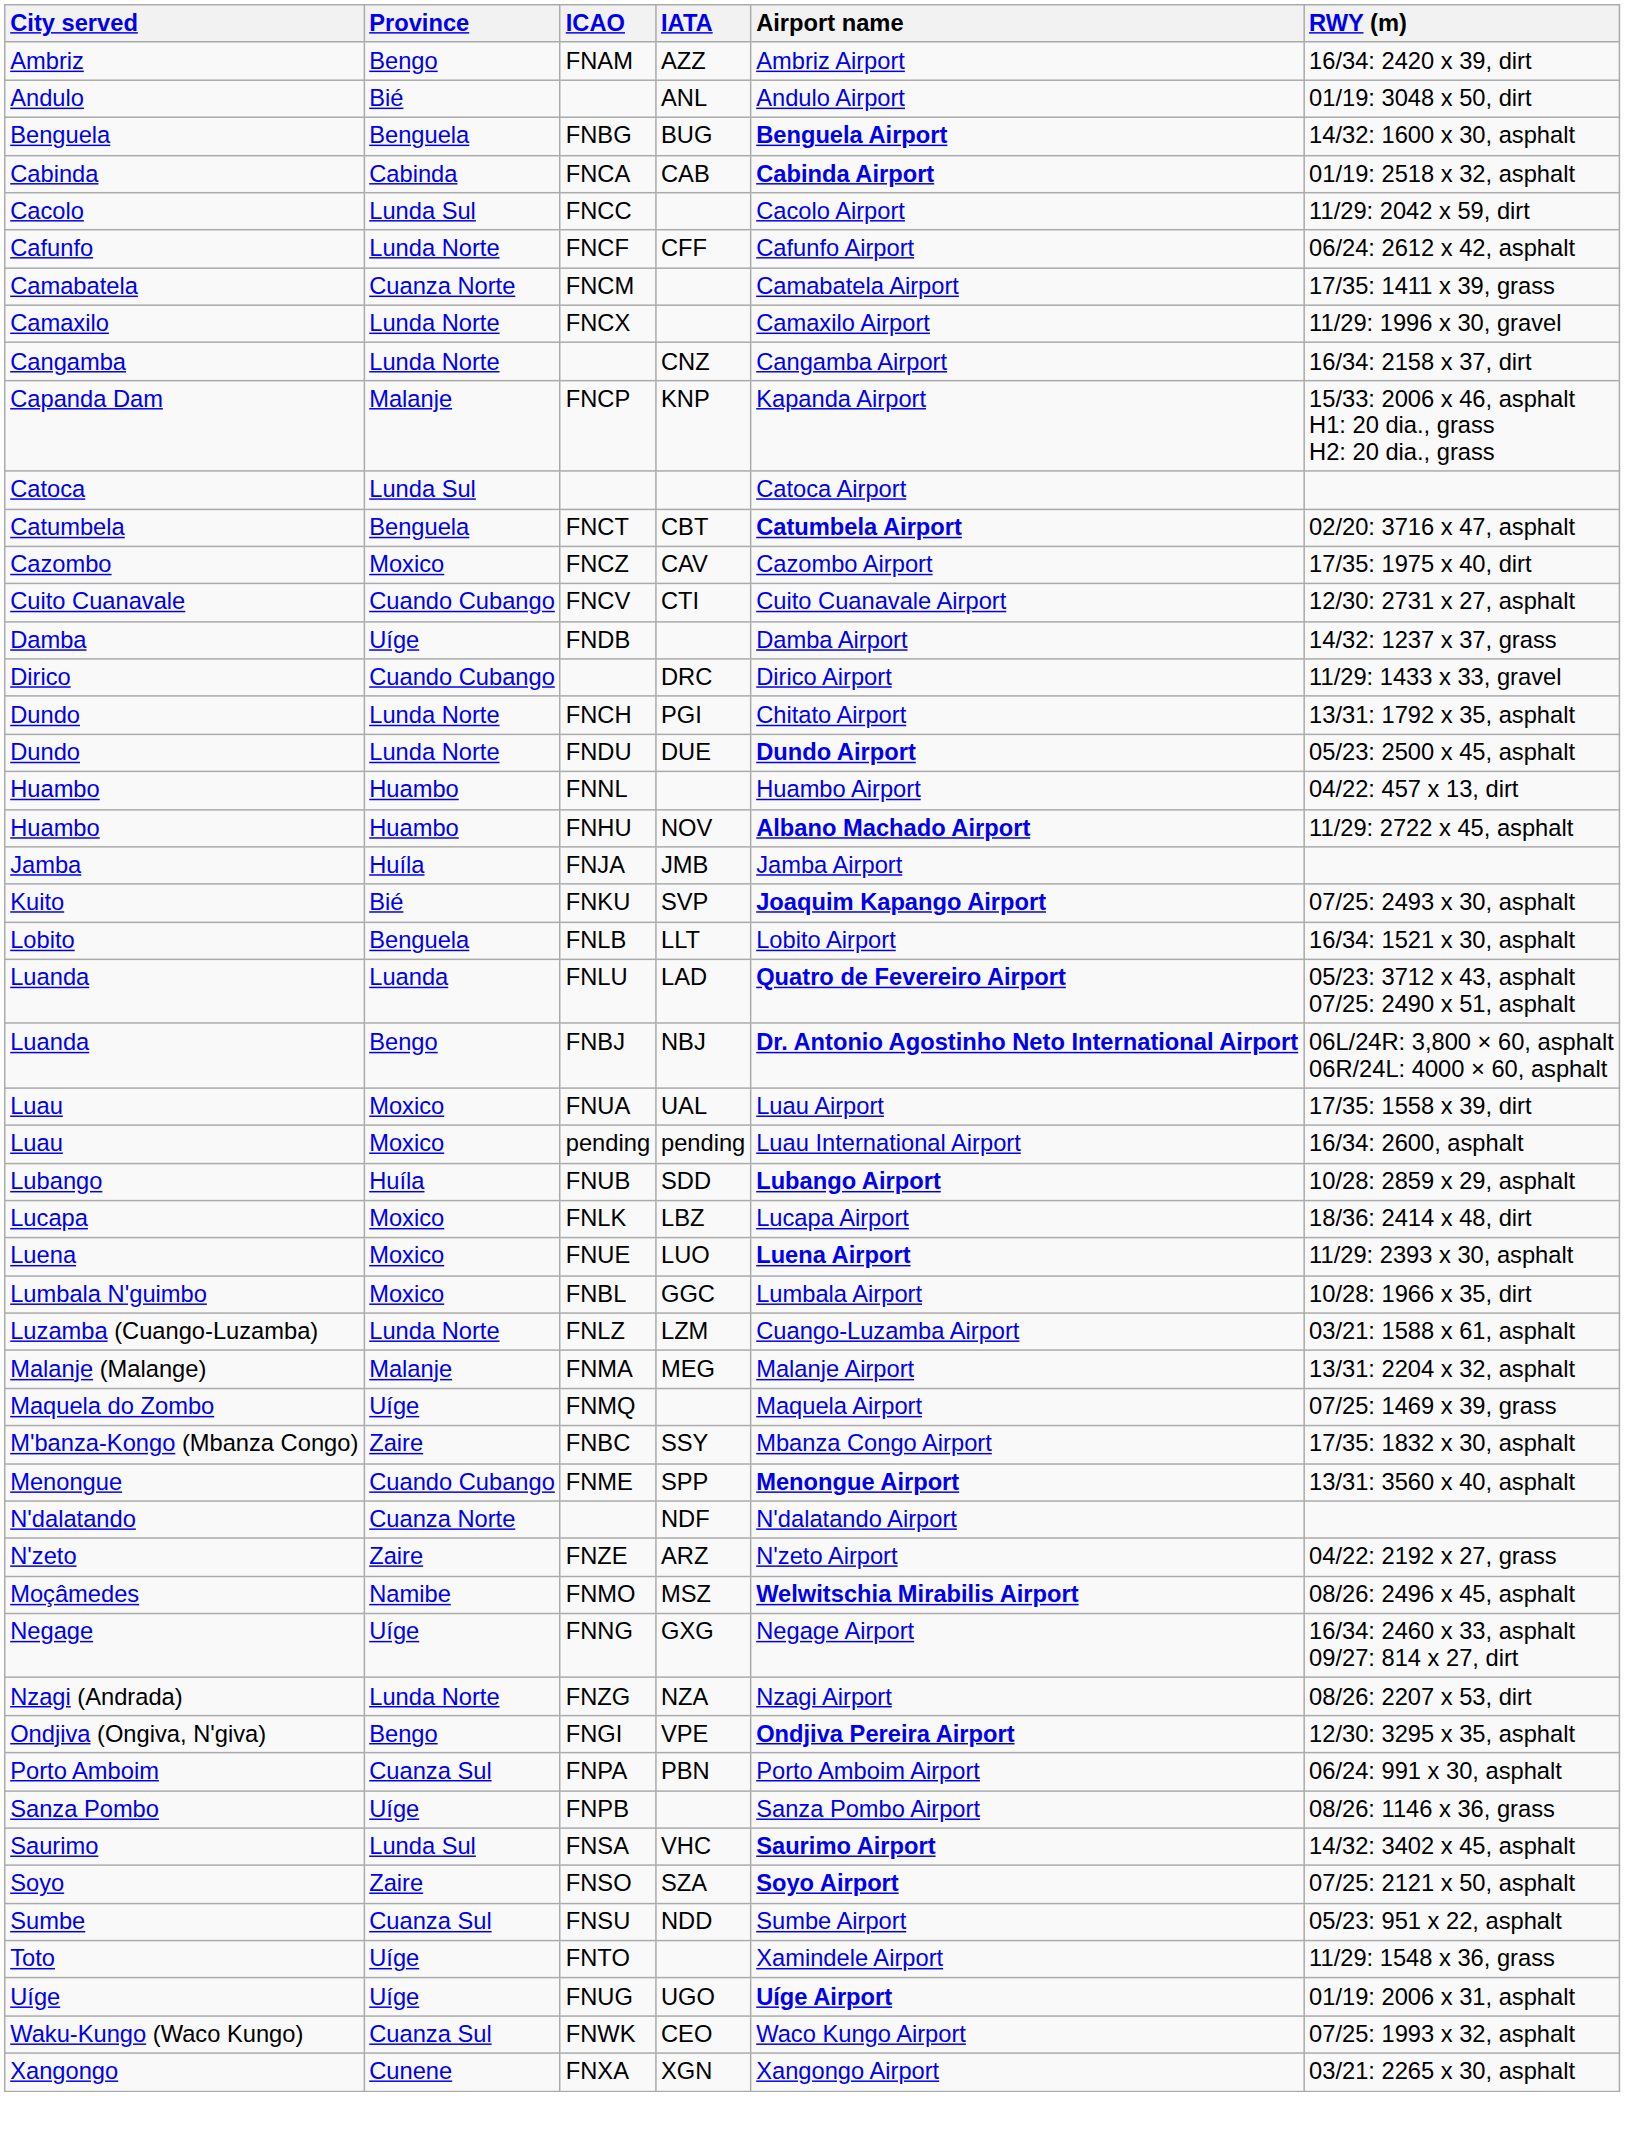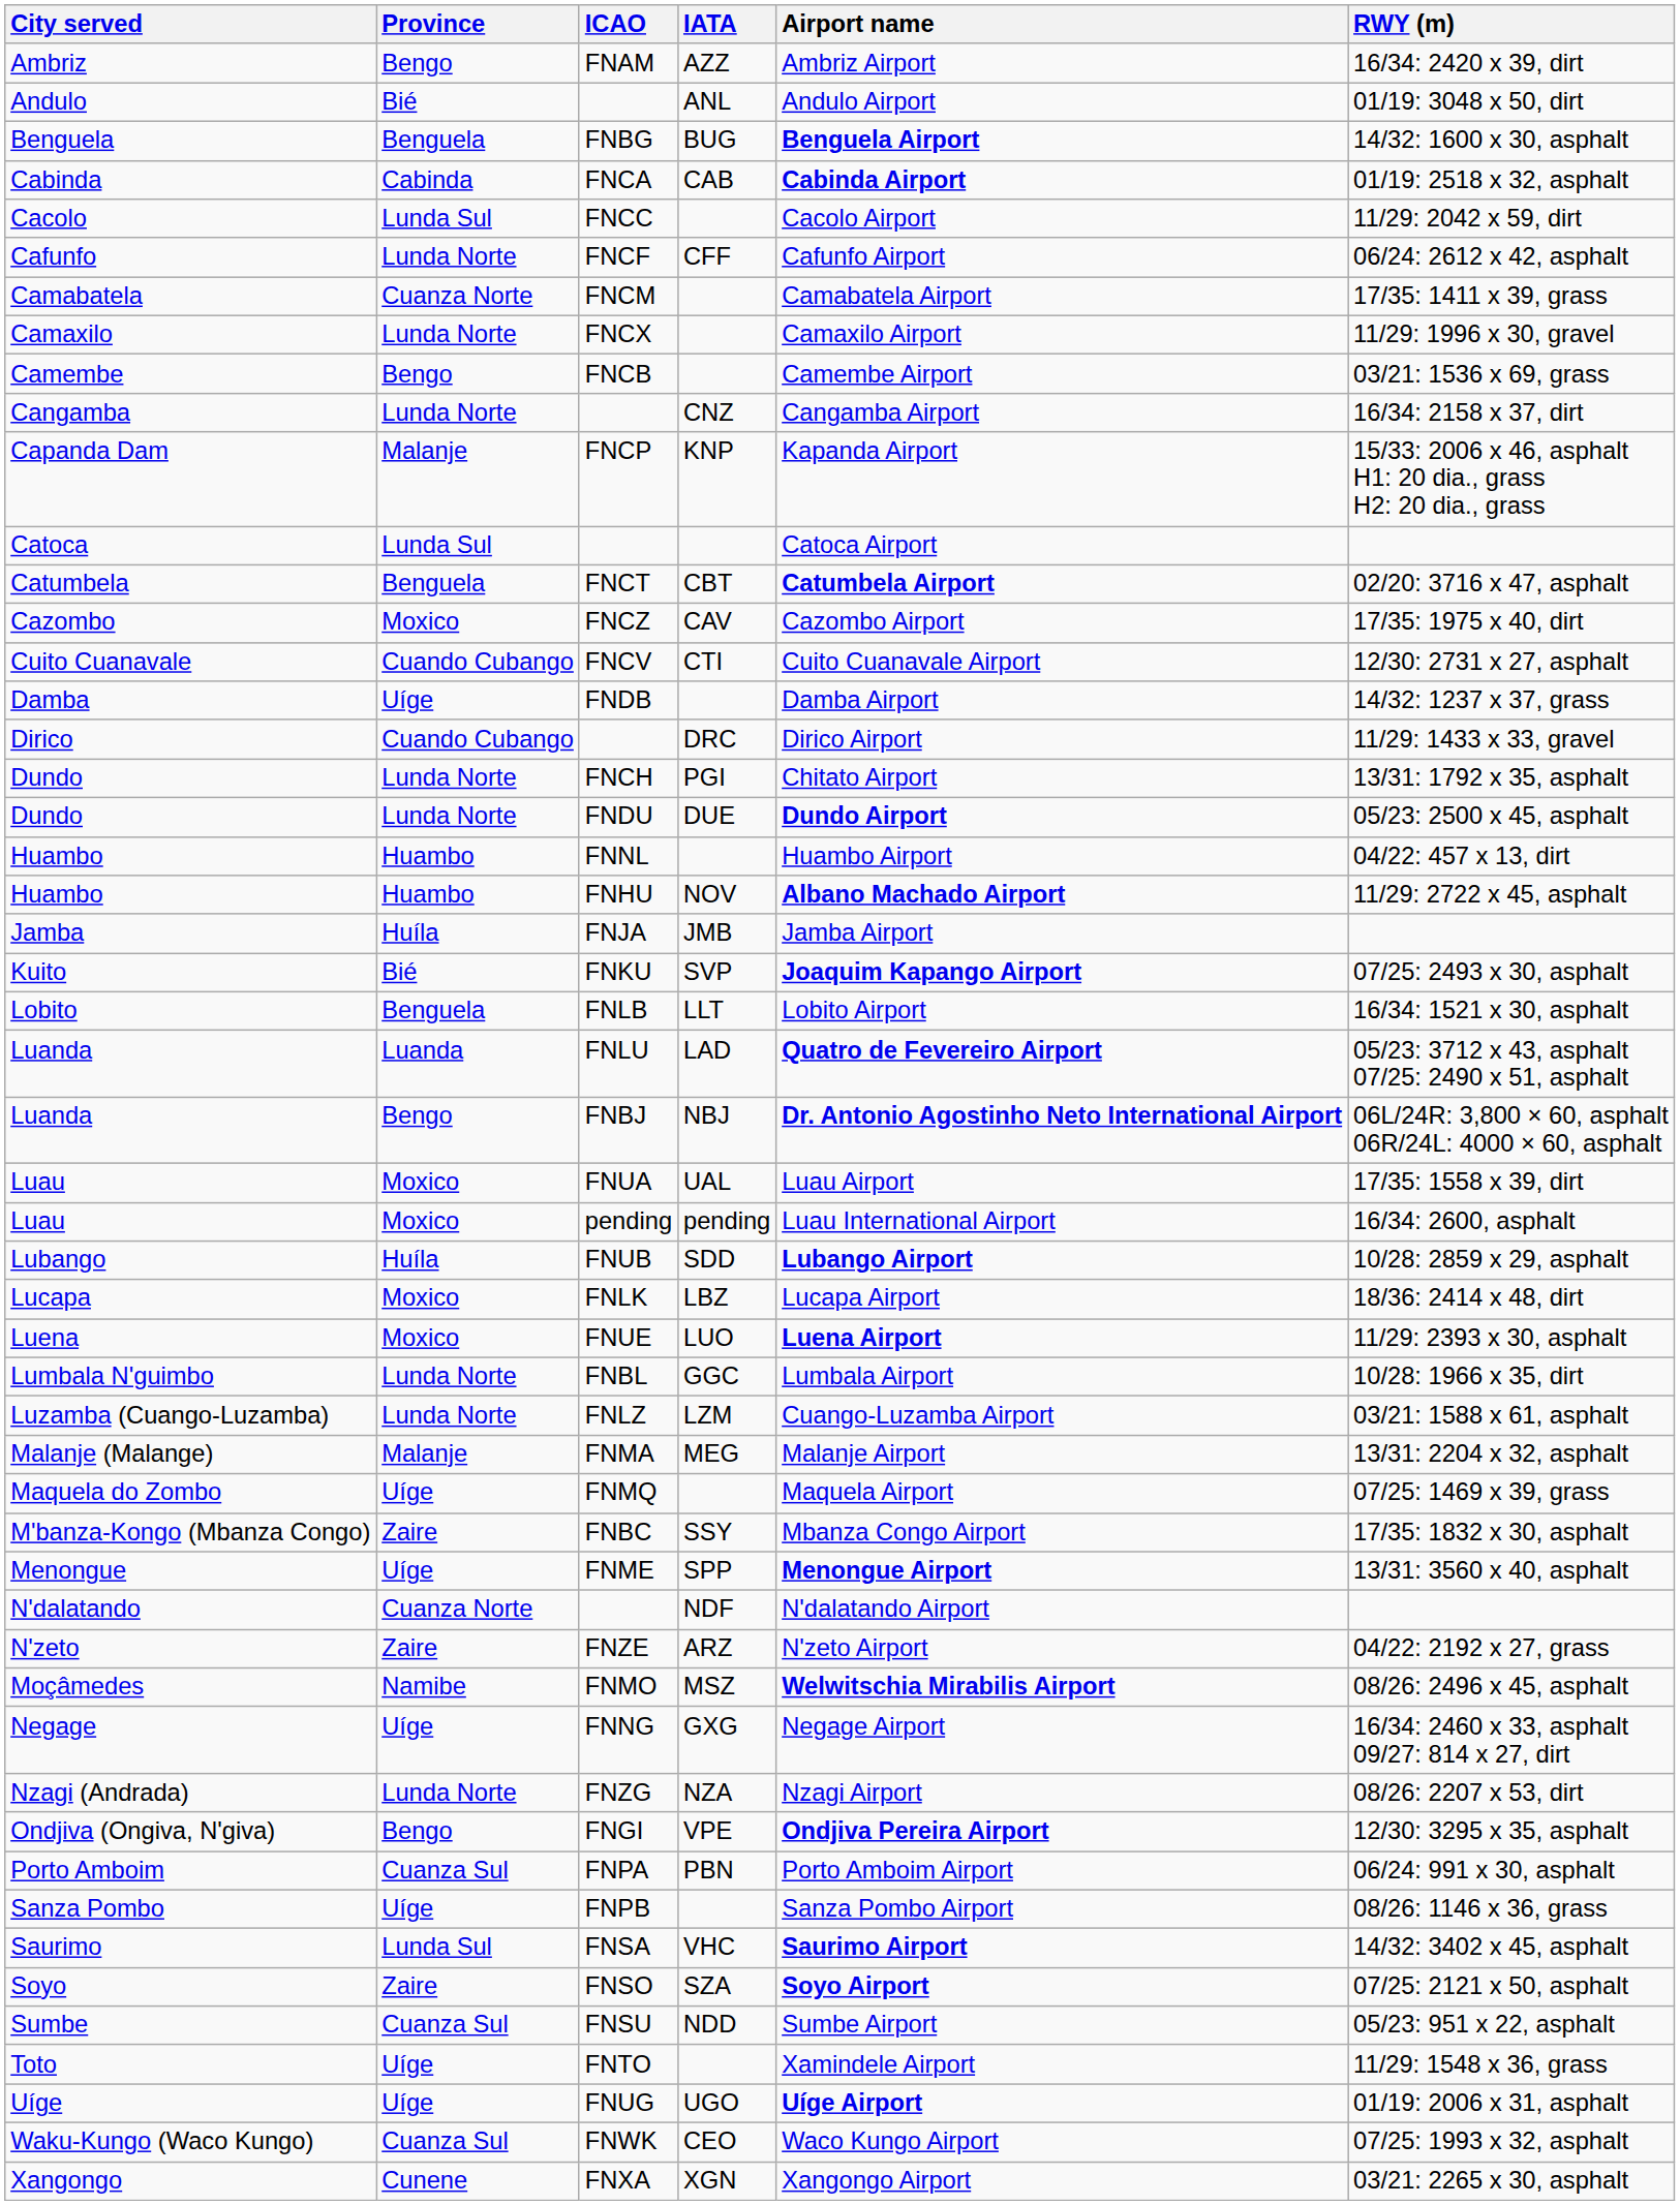+ row: Camembe | Bengo | FNCB | Camembe Airport | 03/21: 1536 x 69, grass
Lumbala N'guimbo | Province: Moxico -> Lunda Norte
Menongue | Province: Cuando Cubango -> Uíge
